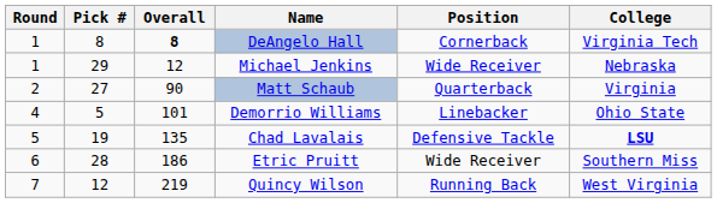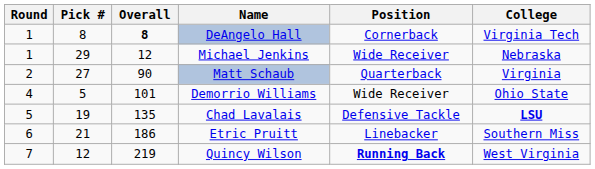Demorrio Williams | Position: Linebacker -> Wide Receiver
Etric Pruitt | Pick #: 28 -> 21
Etric Pruitt | Position: Wide Receiver -> Linebacker
Quincy Wilson | Position: normal -> bold
